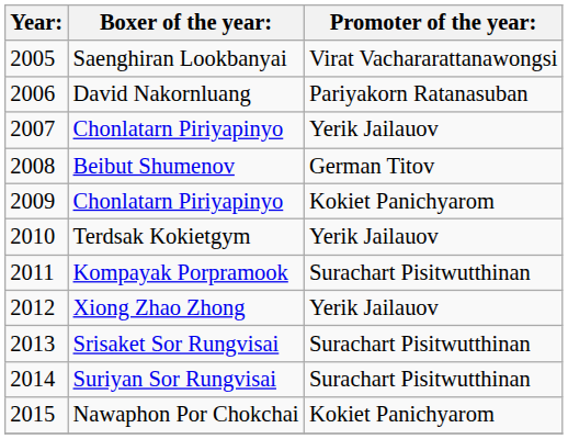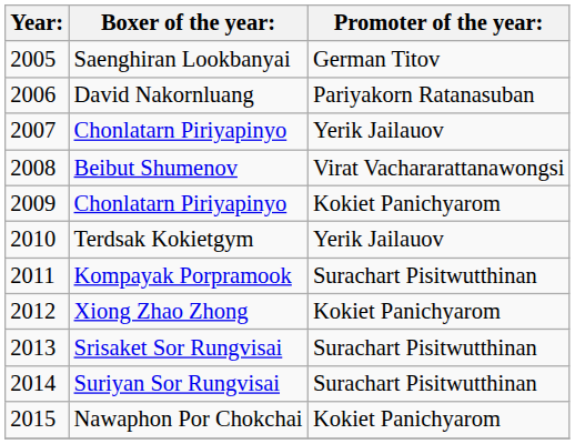Saenghiran Lookbanyai | Promoter of the year:: Virat Vachararattanawongsi -> German Titov
Beibut Shumenov | Promoter of the year:: German Titov -> Virat Vachararattanawongsi
Xiong Zhao Zhong | Promoter of the year:: Yerik Jailauov -> Kokiet Panichyarom
